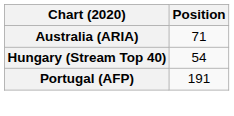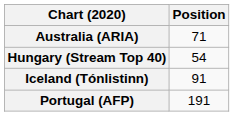+ row: Iceland (Tónlistinn) | 91
